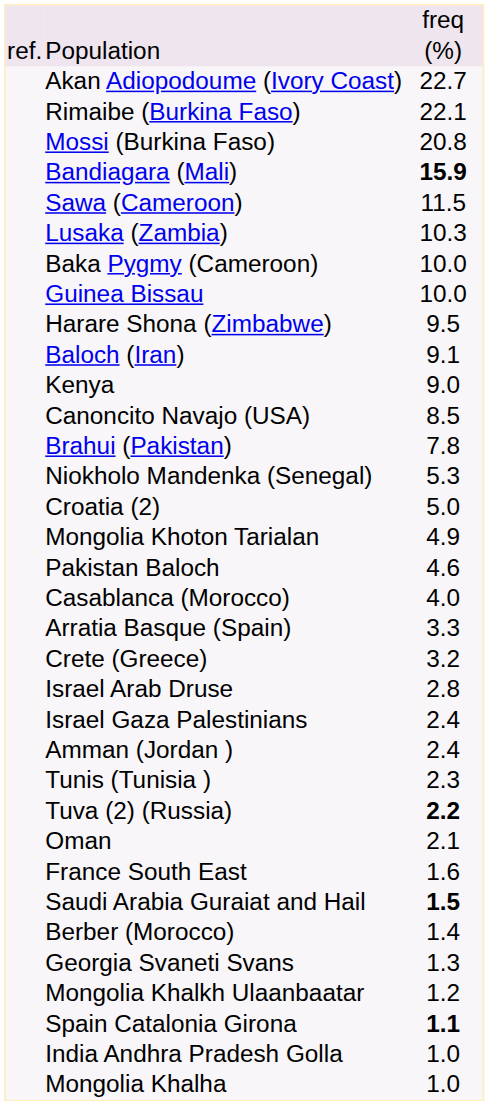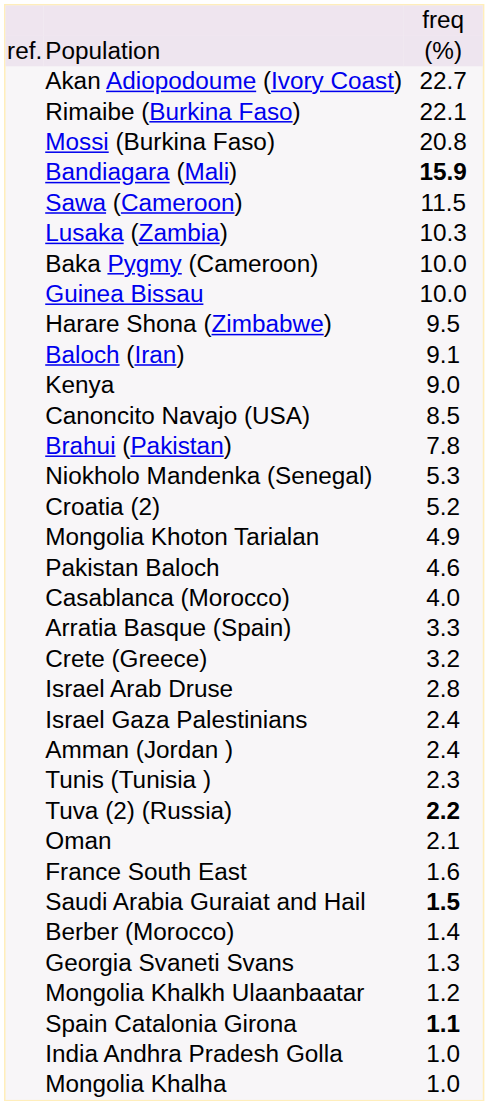Croatia (2) | column 3: 5.0 -> 5.2
